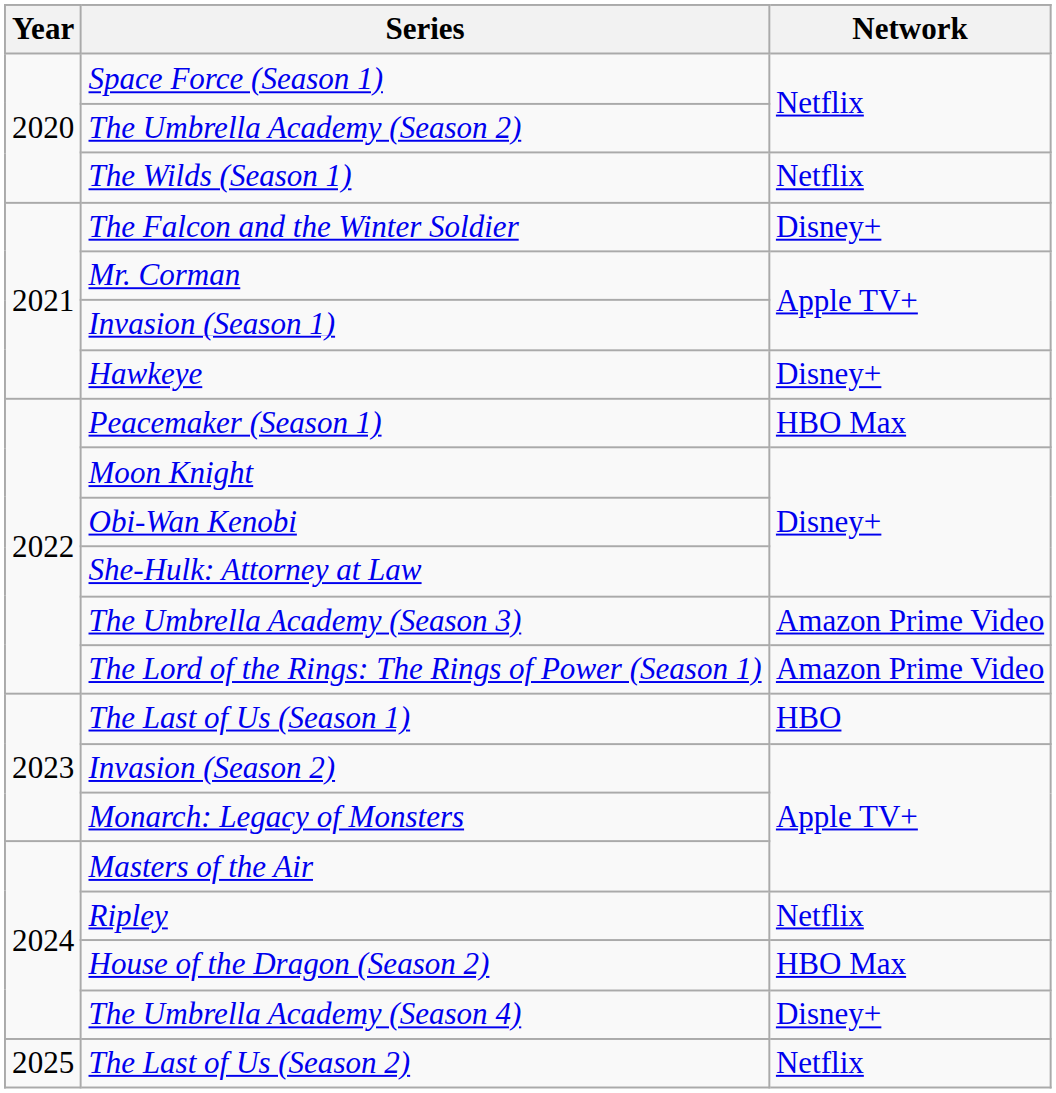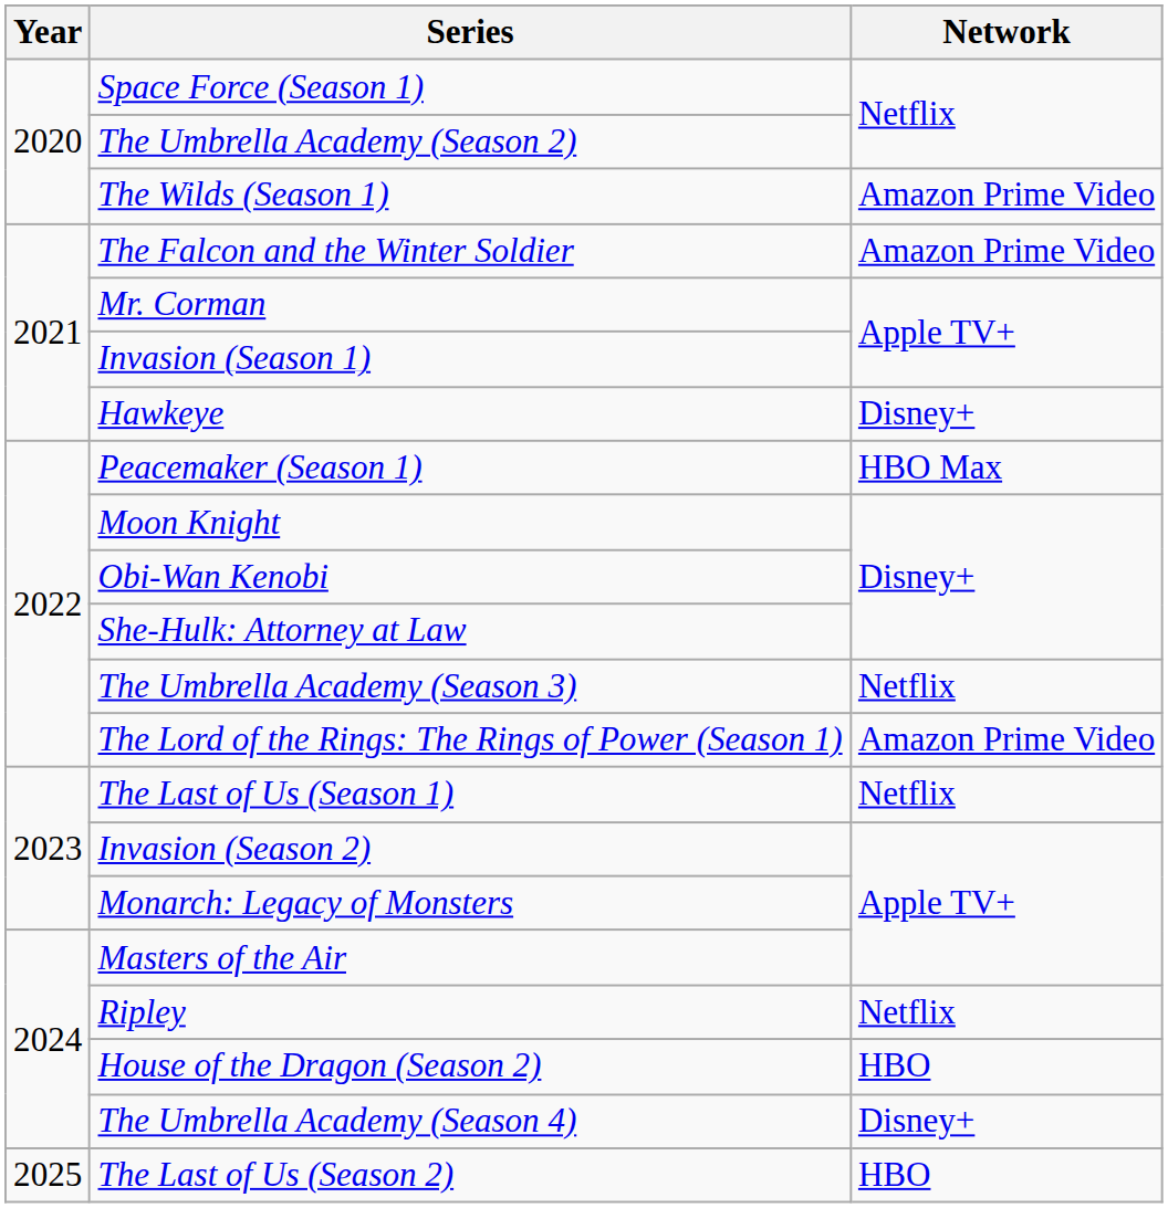The Wilds (Season 1) | Network: Netflix -> Amazon Prime Video
The Falcon and the Winter Soldier | Network: Disney+ -> Amazon Prime Video
The Umbrella Academy (Season 3) | Network: Amazon Prime Video -> Netflix
The Last of Us (Season 1) | Network: HBO -> Netflix
House of the Dragon (Season 2) | Network: HBO Max -> HBO
The Last of Us (Season 2) | Network: Netflix -> HBO
